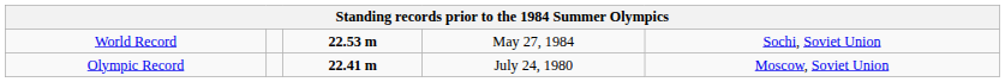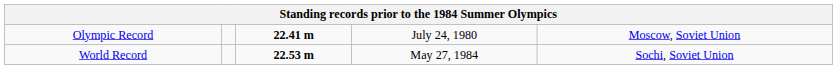rows swapped: World Record <-> Olympic Record
